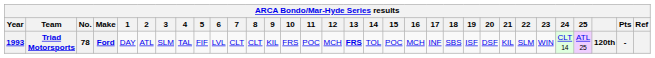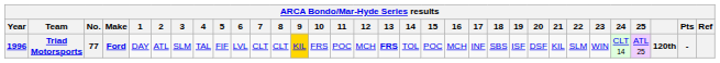Triad Motorsports | Year: 1993 -> 1996
Triad Motorsports | No.: 78 -> 77
Triad Motorsports | 9: no background -> gold background
